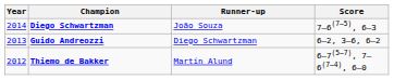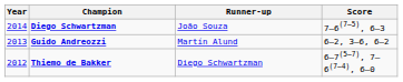Guido Andreozzi | Runner-up: Diego Schwartzman -> Martín Alund
Thiemo de Bakker | Runner-up: Martín Alund -> Diego Schwartzman
